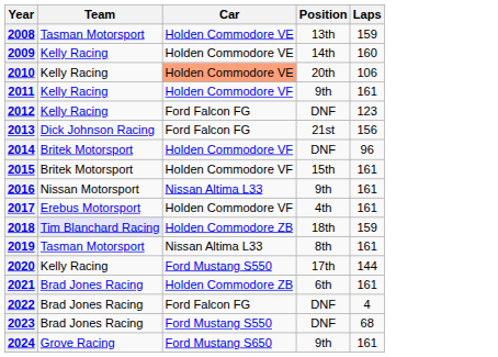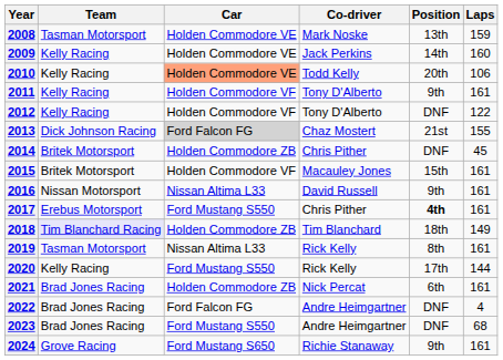+ column: Co-driver | Mark Noske | Jack Perkins | Todd Kelly | Tony D'Alberto | Tony D'Alberto | Chaz Mostert | Chris Pither | Macauley Jones | David Russell | Chris Pither | Tim Blanchard | Rick Kelly | Rick Kelly | Nick Percat | Andre Heimgartner | Andre Heimgartner | Richie Stanaway
2012 | Car: Ford Falcon FG -> Holden Commodore VF
2012 | Laps: 123 -> 122
2013 | Car: no background -> lightgrey background
2013 | Laps: 156 -> 155
2014 | Car: Holden Commodore VF -> Holden Commodore ZB
2014 | Laps: 96 -> 45
2017 | Car: Holden Commodore VF -> Ford Mustang S550
2017 | Position: normal -> bold
2018 | Laps: 159 -> 149
